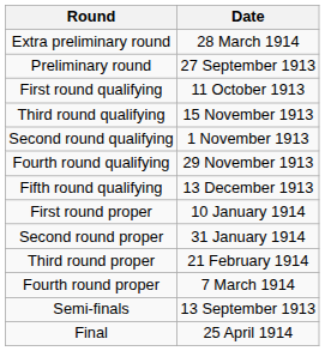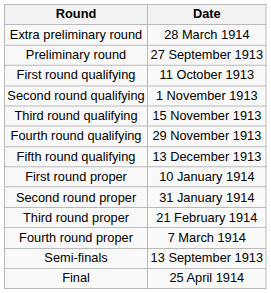rows swapped: Second round qualifying <-> Third round qualifying
